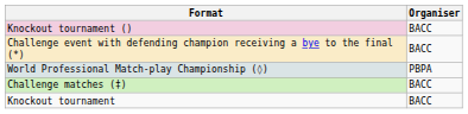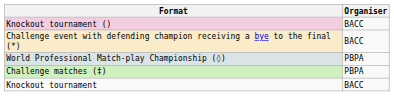Challenge matches (‡) | Organiser: BACC -> PBPA
